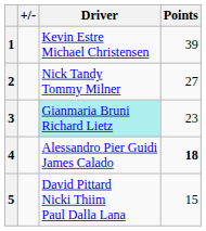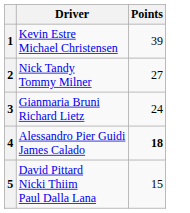- column: +/-
3 | Driver: paleturquoise background -> no background
3 | Points: 23 -> 24
